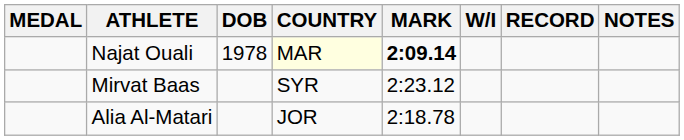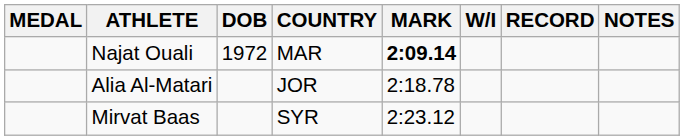Najat Ouali | DOB: 1978 -> 1972
Najat Ouali | COUNTRY: lightyellow background -> no background
rows swapped: Alia Al-Matari <-> Mirvat Baas
